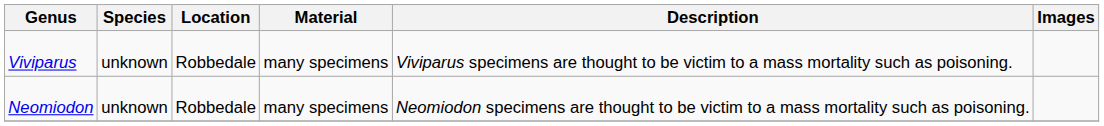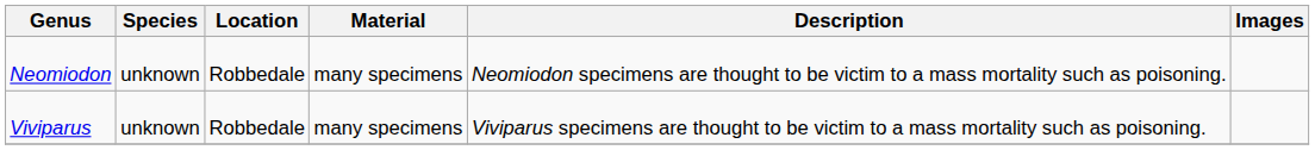rows swapped: Neomiodon <-> Viviparus
